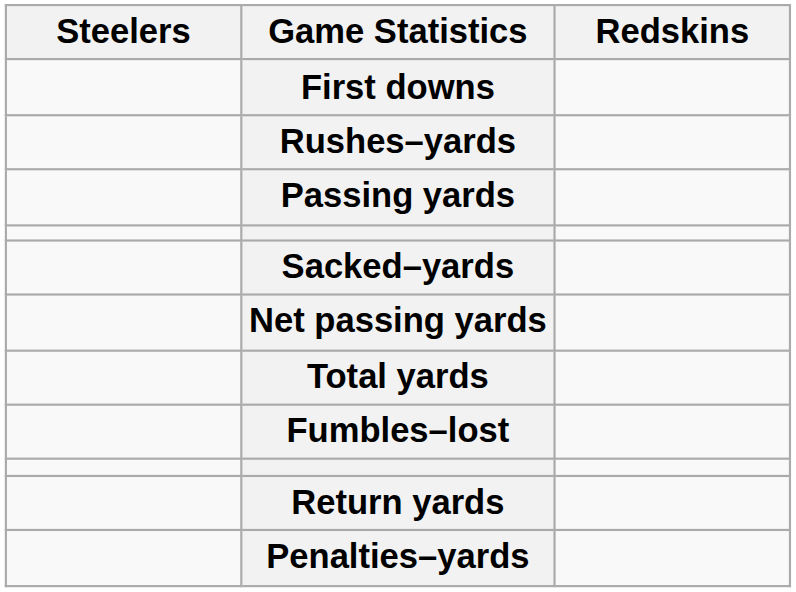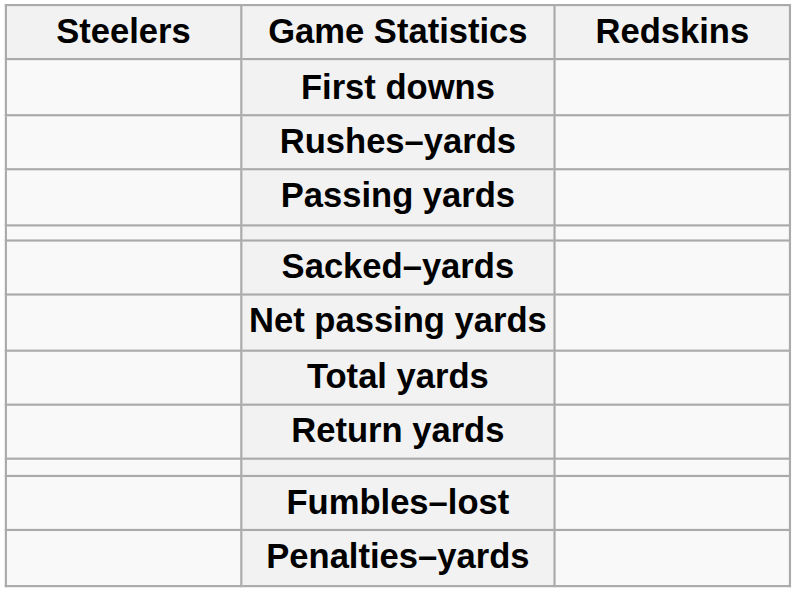rows swapped: Return yards <-> Fumbles–lost
